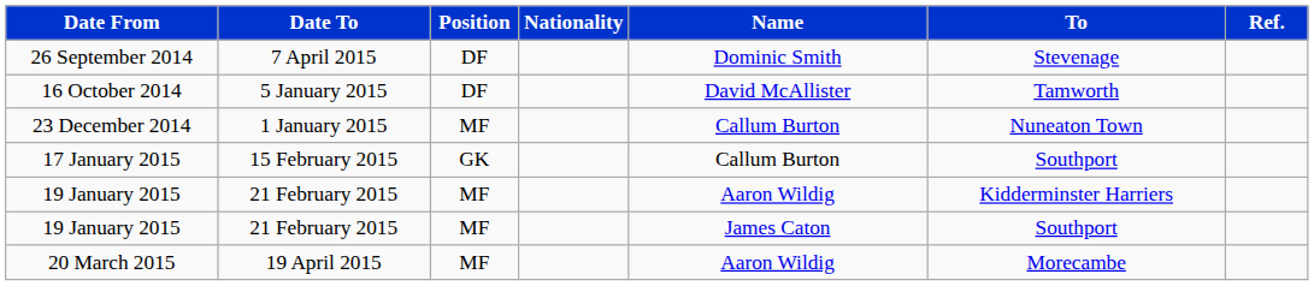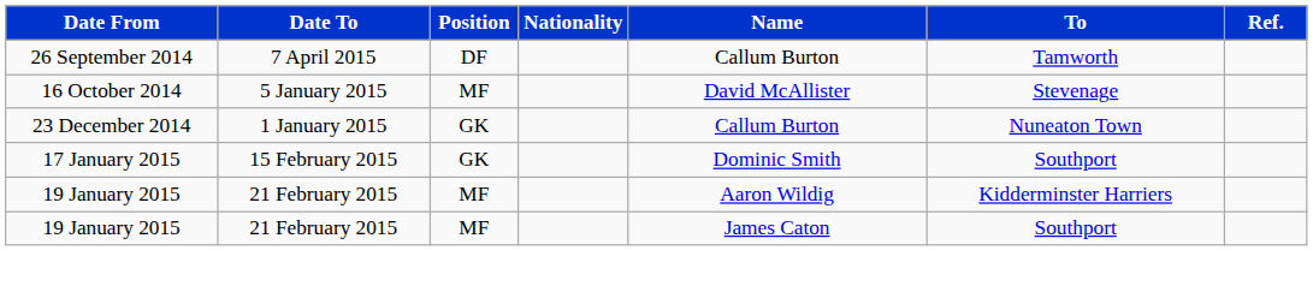26 September 2014 | Name: Dominic Smith -> Callum Burton
26 September 2014 | To: Stevenage -> Tamworth
16 October 2014 | Position: DF -> MF
16 October 2014 | To: Tamworth -> Stevenage
23 December 2014 | Position: MF -> GK
17 January 2015 | Name: Callum Burton -> Dominic Smith
- row: 20 March 2015 | 19 April 2015 | MF | Aaron Wildig | Morecambe
